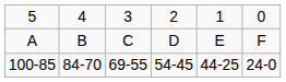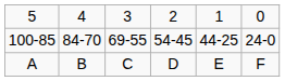rows swapped: A <-> 100-85
